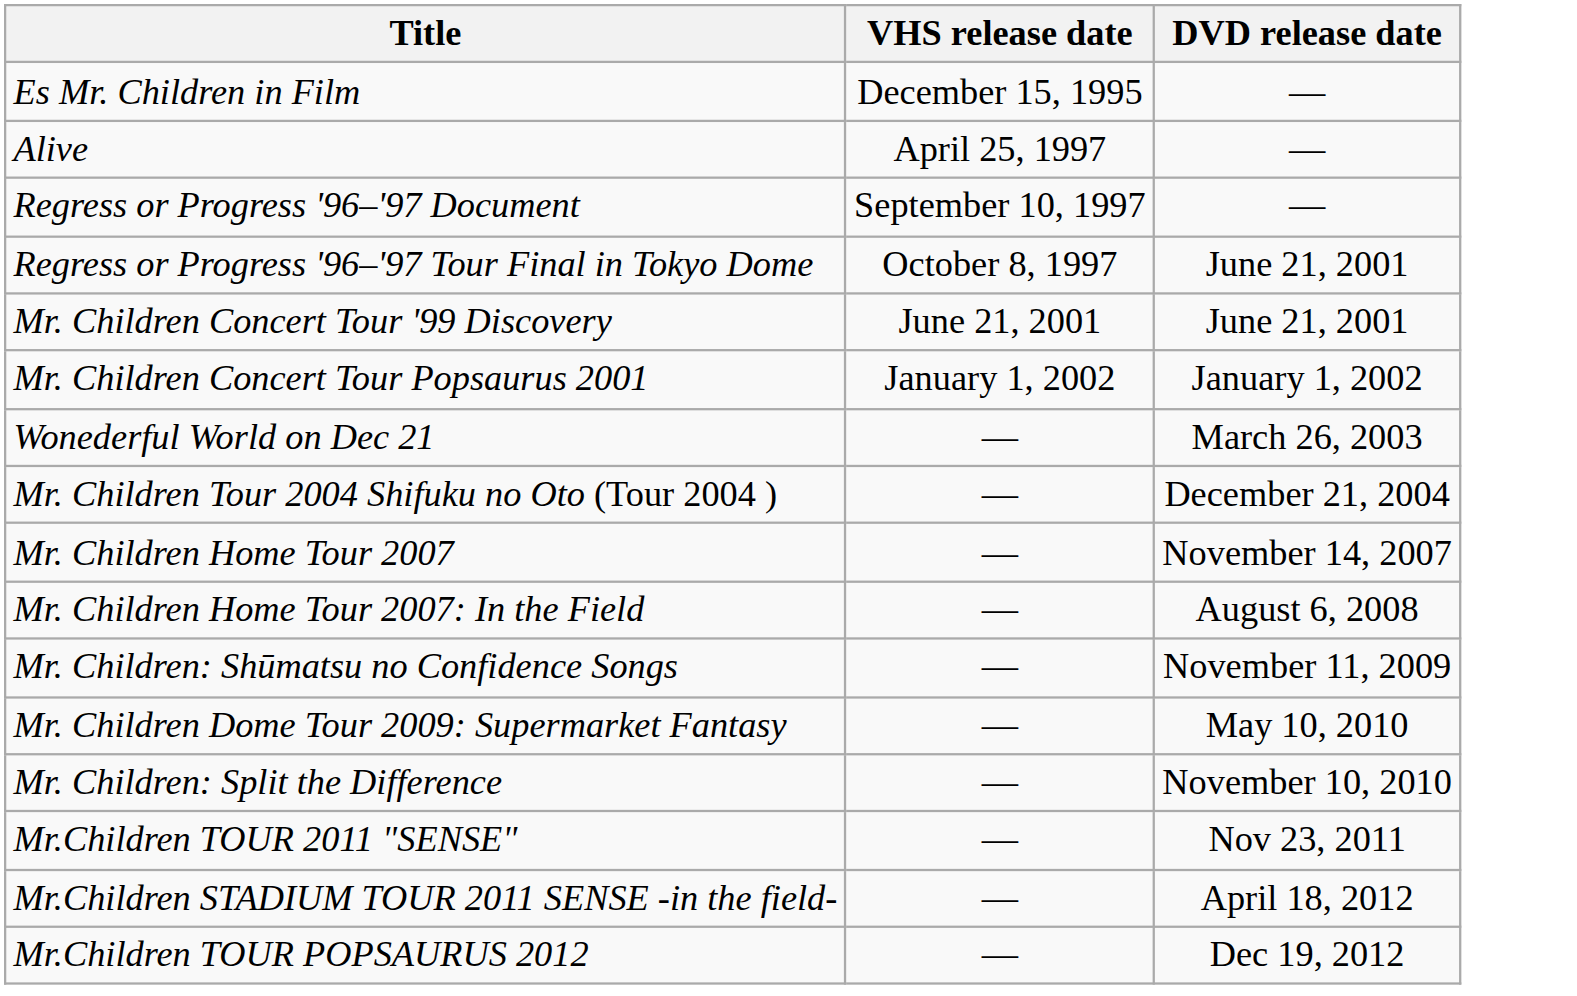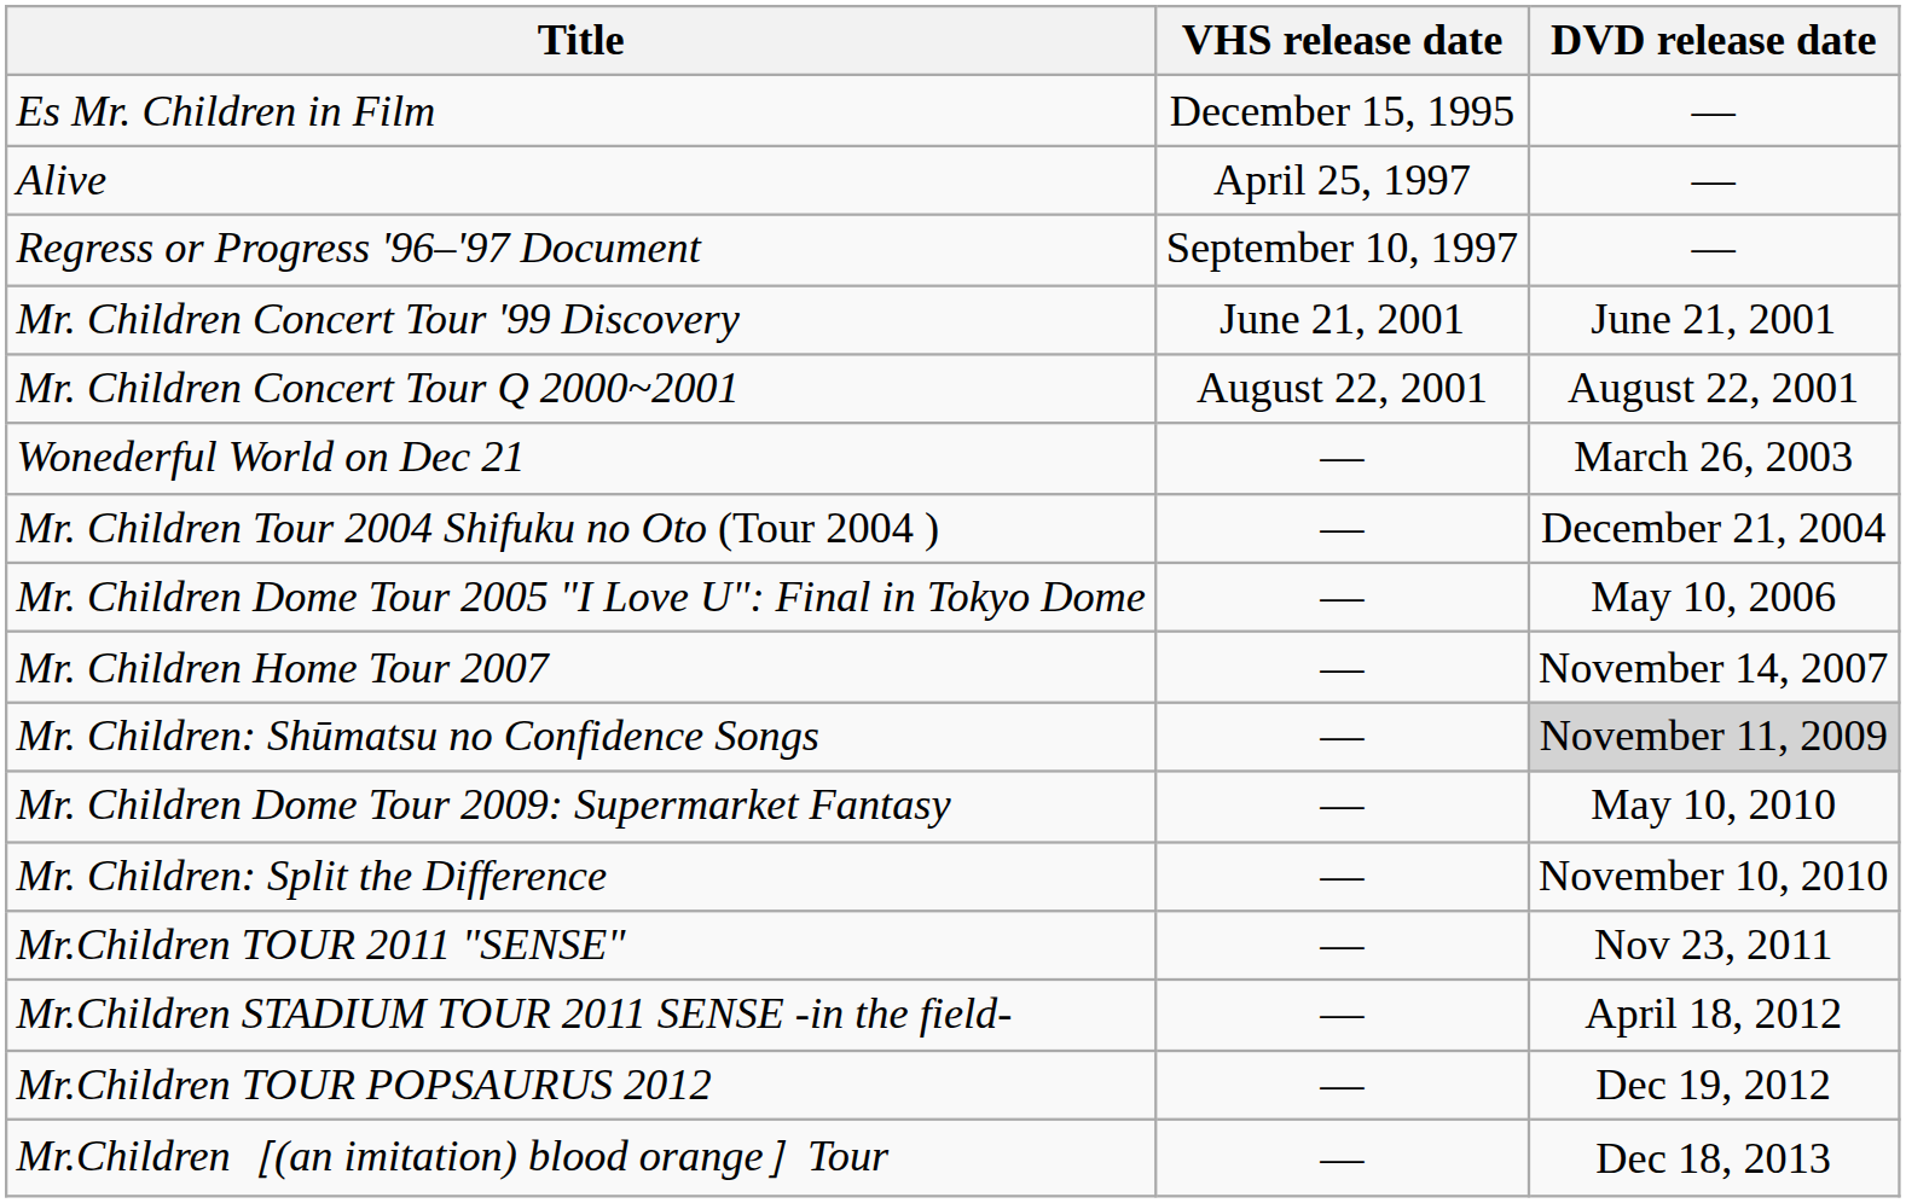- row: Regress or Progress '96–'97 Tour Final in Tokyo Dome | October 8, 1997 | June 21, 2001
+ row: Mr. Children Concert Tour Q 2000~2001 | August 22, 2001 | August 22, 2001
- row: Mr. Children Concert Tour Popsaurus 2001 | January 1, 2002 | January 1, 2002
+ row: Mr. Children Dome Tour 2005 "I Love U": Final in Tokyo Dome | — | May 10, 2006
- row: Mr. Children Home Tour 2007: In the Field | — | August 6, 2008
Mr. Children: Shūmatsu no Confidence Songs | DVD release date: no background -> lightgrey background
+ row: Mr.Children［(an imitation) blood orange］Tour | — | Dec 18, 2013
